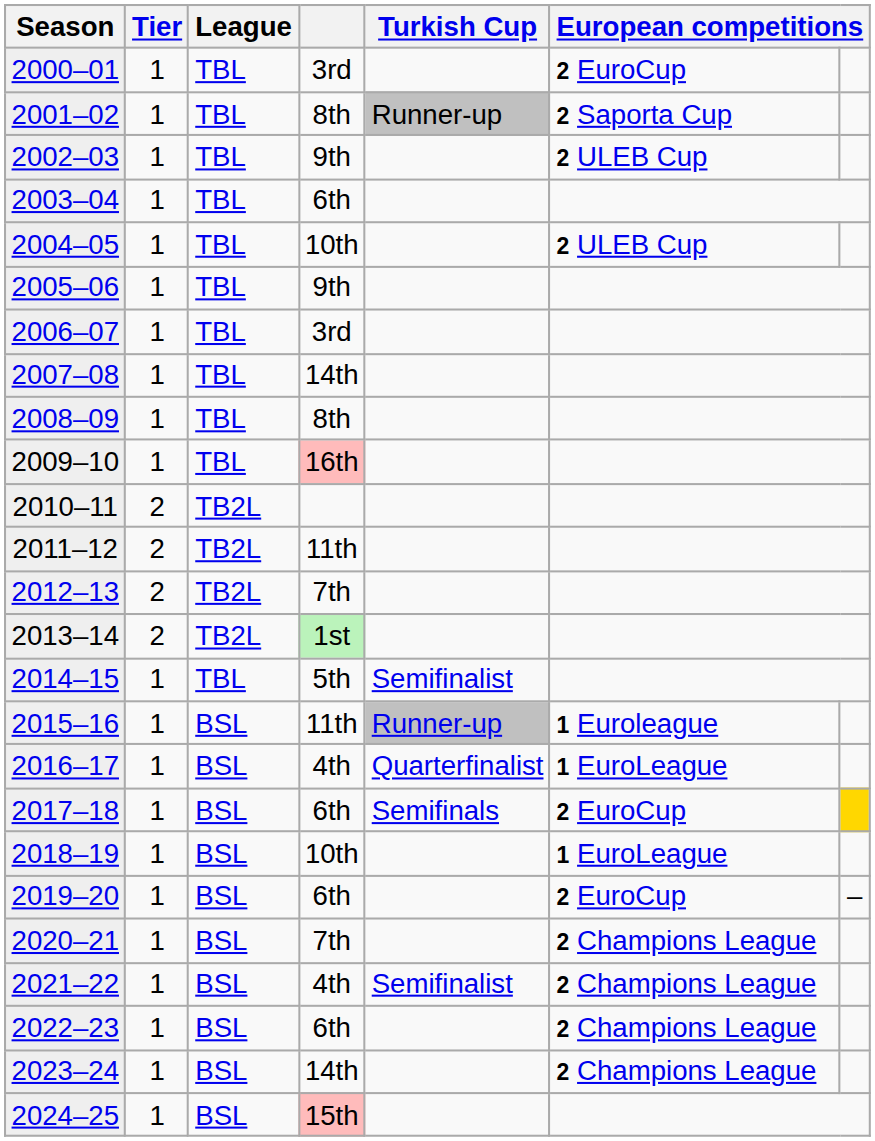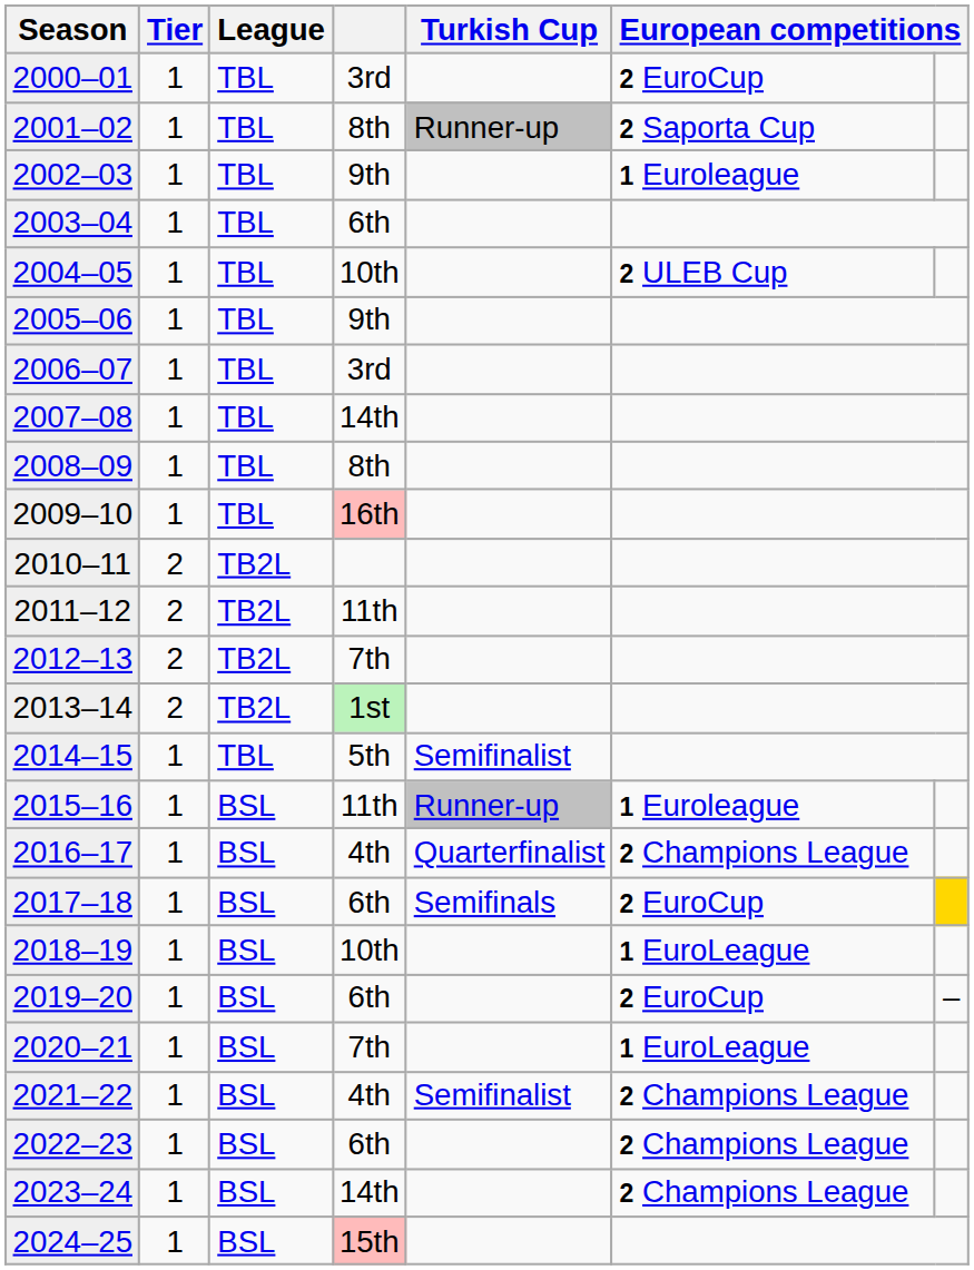2002–03 | column 6: 2 ULEB Cup -> 1 Euroleague
2016–17 | column 6: 1 EuroLeague -> 2 Champions League
2020–21 | column 6: 2 Champions League -> 1 EuroLeague
